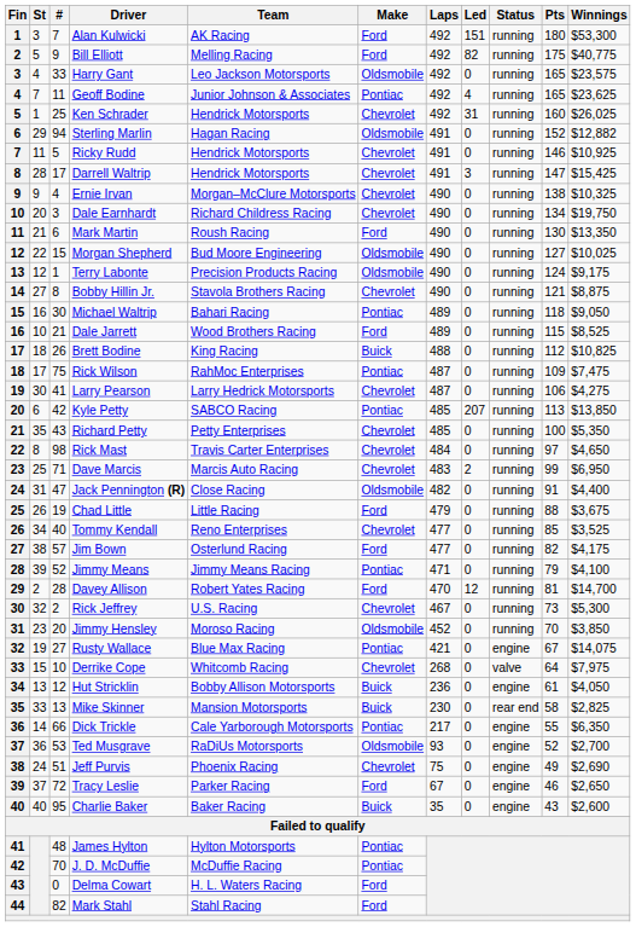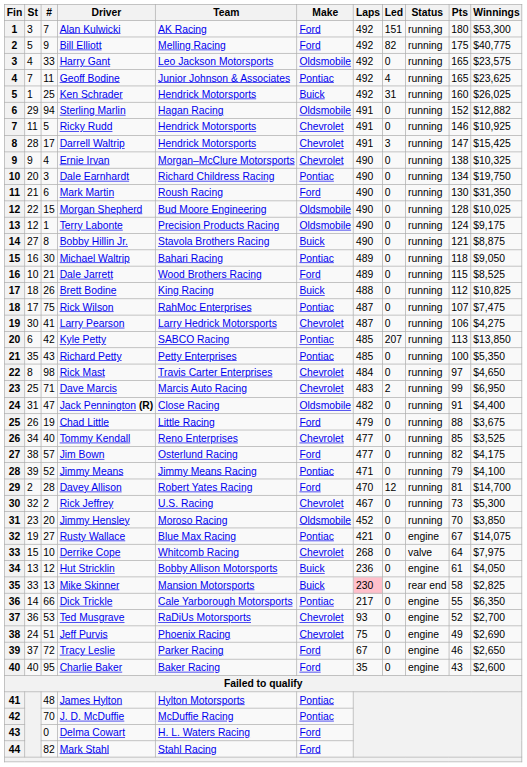Ken Schrader | Make: Chevrolet -> Buick
Dale Earnhardt | Make: Chevrolet -> Pontiac
Mark Martin | Winnings: $13,350 -> $31,350
Morgan Shepherd | Pts: 127 -> 128
Bobby Hillin Jr. | Make: Chevrolet -> Buick
Rick Wilson | Pts: 109 -> 107
Richard Petty | Make: Chevrolet -> Pontiac
Mike Skinner | Laps: no background -> pink background
Ted Musgrave | Make: Oldsmobile -> Chevrolet
Charlie Baker | Make: Buick -> Ford
